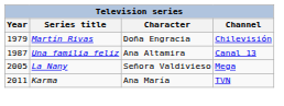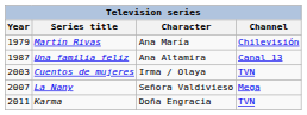Martín Rivas | Character: Doña Engracia -> Ana María
+ row: 2003 | Cuentos de mujeres | Irma / Olaya | TVN
La Nany | Year: 2005 -> 2007
Karma | Character: Ana María -> Doña Engracia
